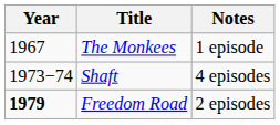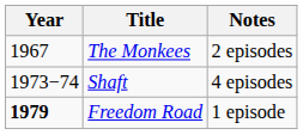The Monkees | Notes: 1 episode -> 2 episodes
Freedom Road | Notes: 2 episodes -> 1 episode
